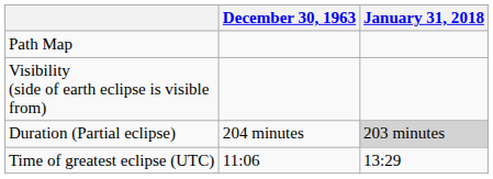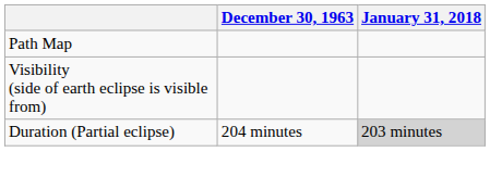- row: Time of greatest eclipse (UTC) | 11:06 | 13:29
